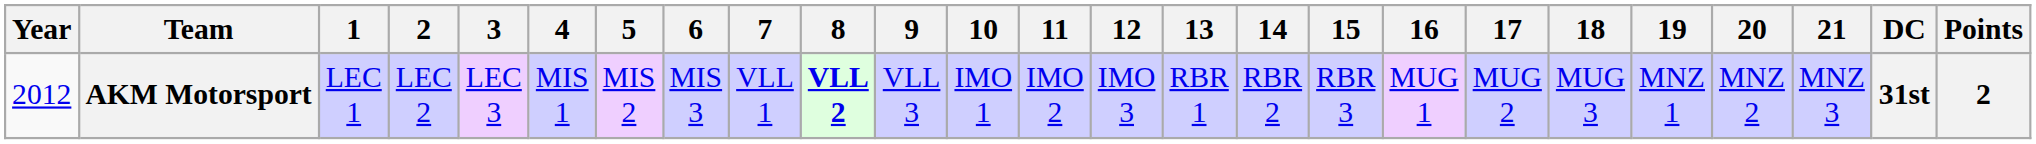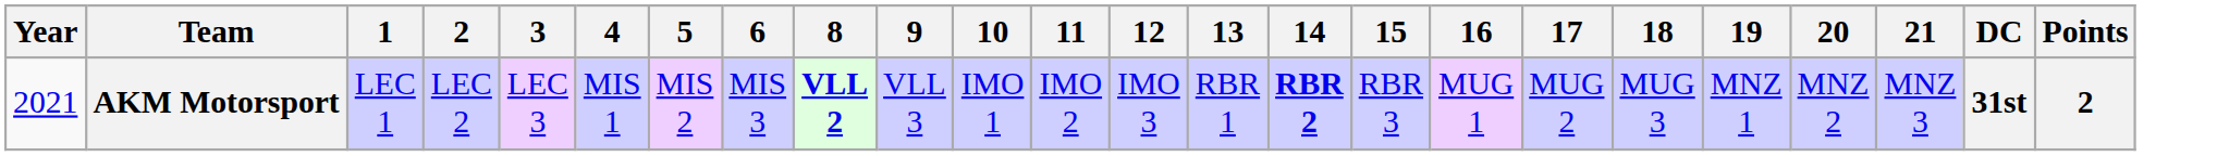- column: 7 | VLL 1
AKM Motorsport | Year: 2012 -> 2021
AKM Motorsport | 14: normal -> bold
